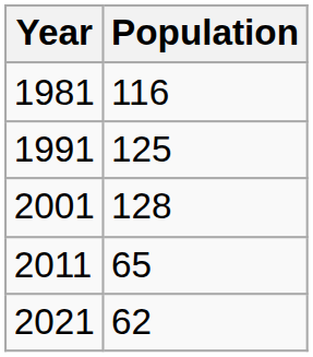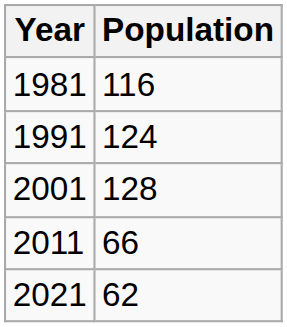1991 | Population: 125 -> 124
2011 | Population: 65 -> 66
